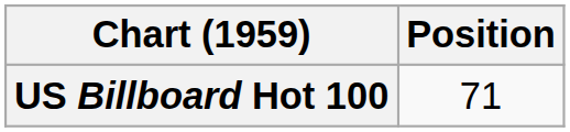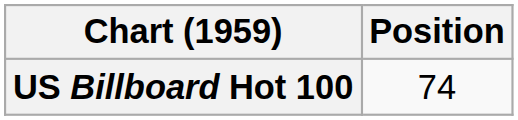US Billboard Hot 100 | Position: 71 -> 74
